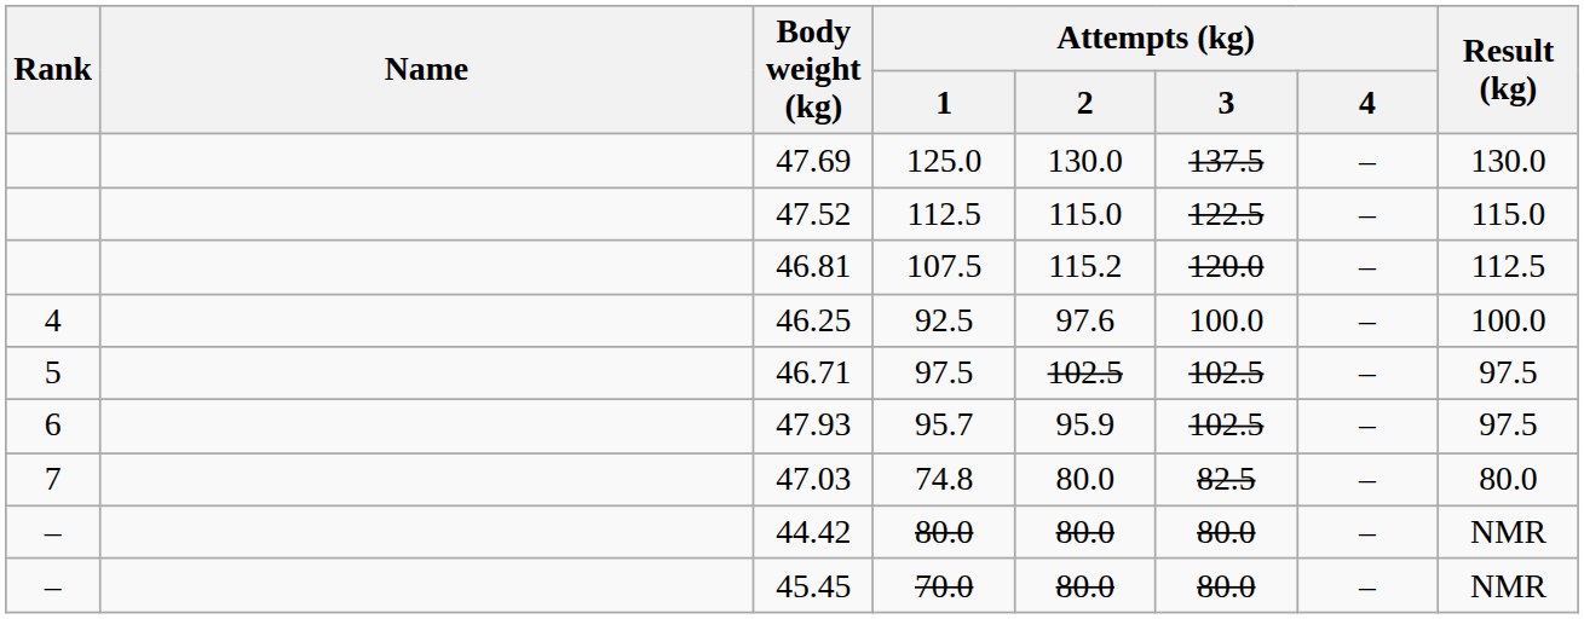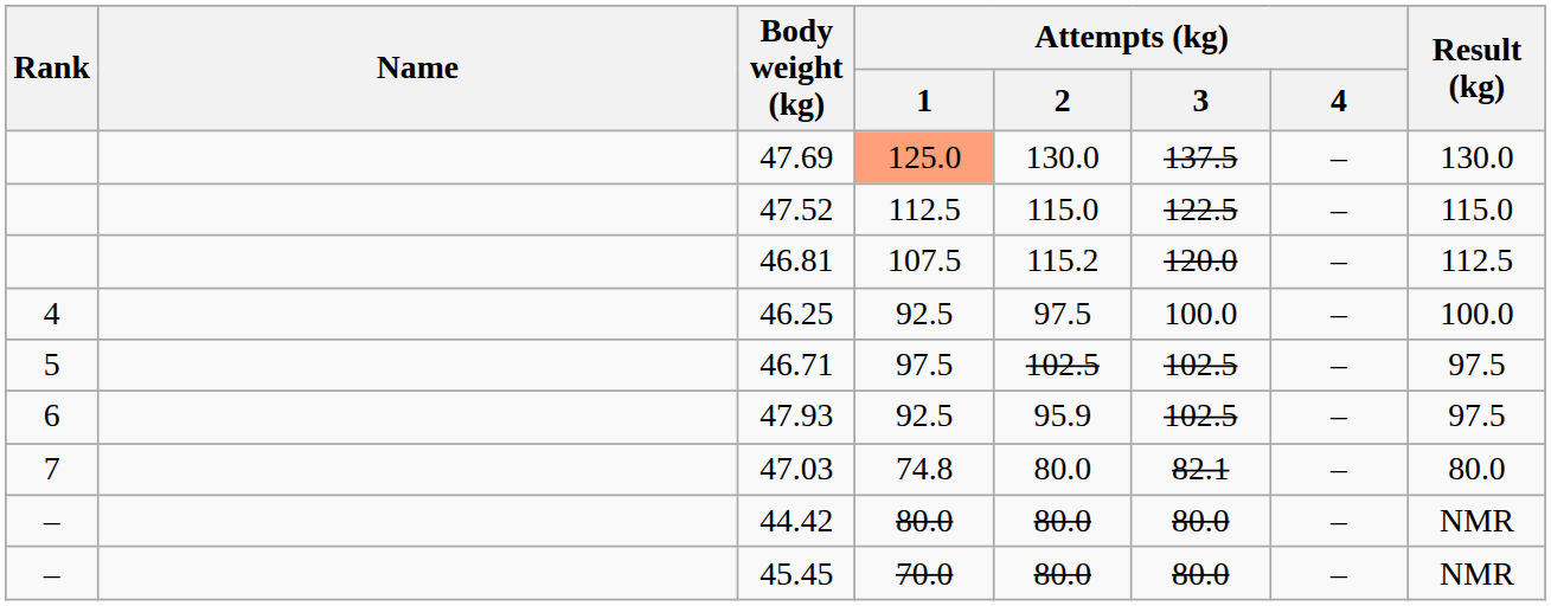47.69 | Attempts (kg) / 1: no background -> lightsalmon background
46.25 | Attempts (kg) / 2: 97.6 -> 97.5
47.93 | Attempts (kg) / 1: 95.7 -> 92.5
47.03 | Attempts (kg) / 3: 82.5 -> 82.1
